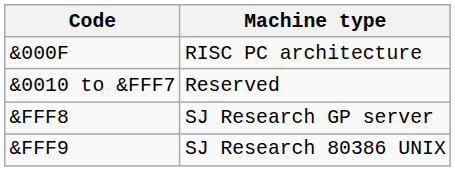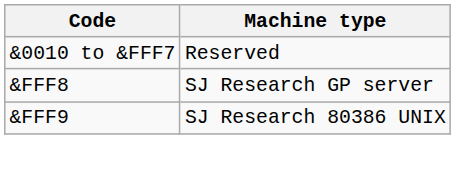- row: &000F | RISC PC architecture
